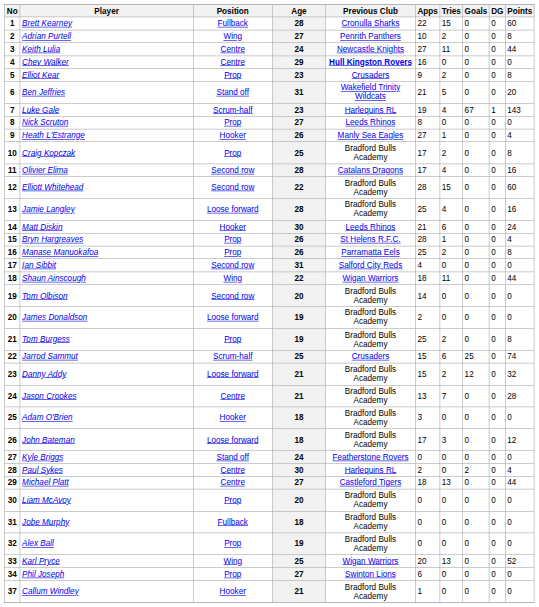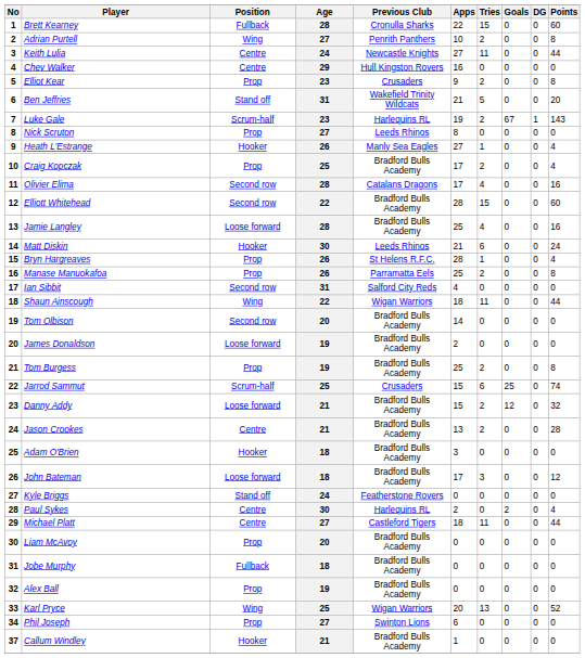Chev Walker | Previous Club: bold -> normal
Luke Gale | Tries: 4 -> 2
Craig Kopczak | Points: 8 -> 4
Jason Crookes | Tries: 7 -> 2
Michael Platt | Tries: 13 -> 11
